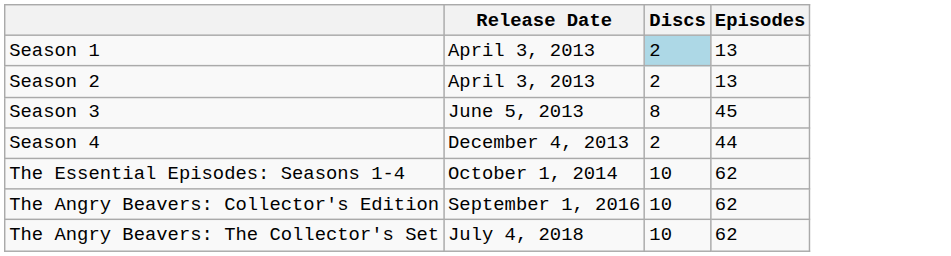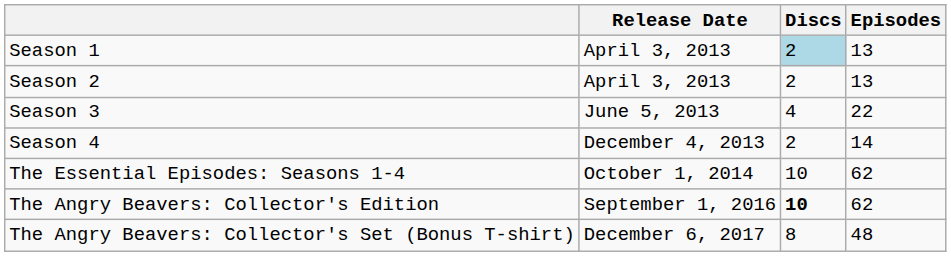Season 3 | Discs: 8 -> 4
Season 3 | Episodes: 45 -> 22
Season 4 | Episodes: 44 -> 14
The Angry Beavers: Collector's Edition | Discs: normal -> bold
+ row: The Angry Beavers: Collector's Set (Bonus T-shirt) | December 6, 2017 | 8 | 48
- row: The Angry Beavers: The Collector's Set | July 4, 2018 | 10 | 62
